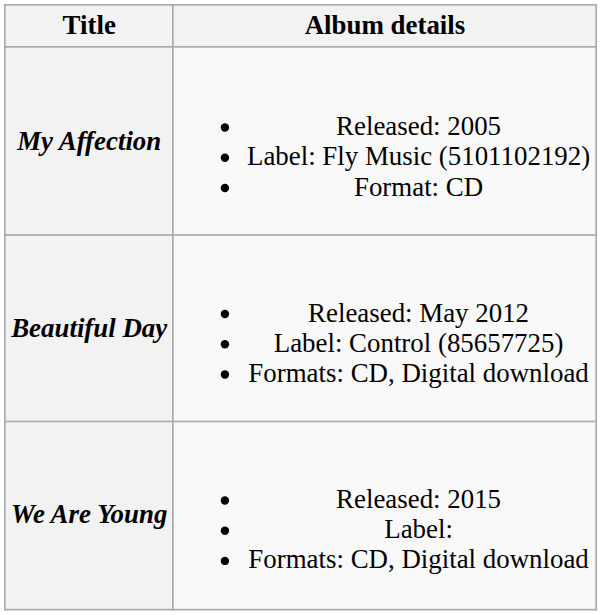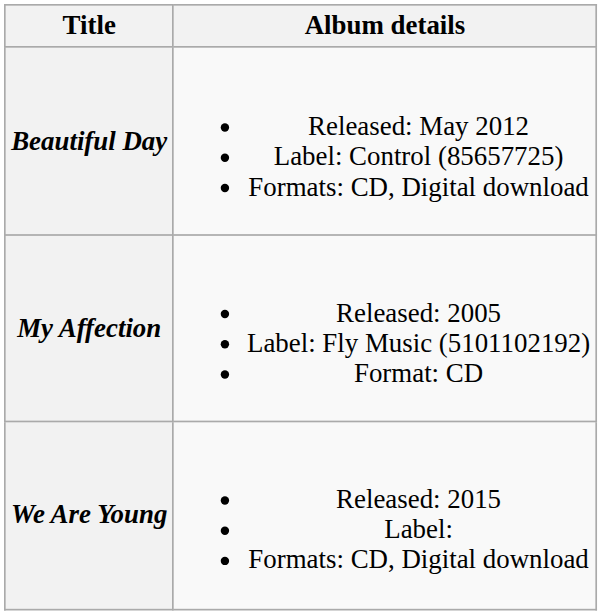rows swapped: My Affection <-> Beautiful Day
